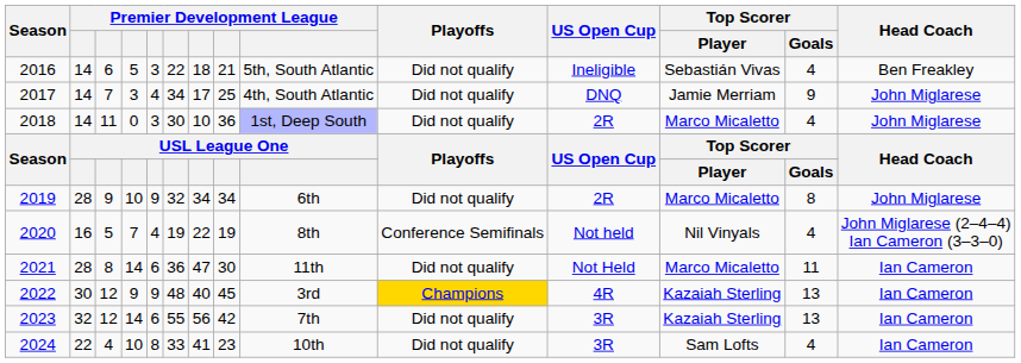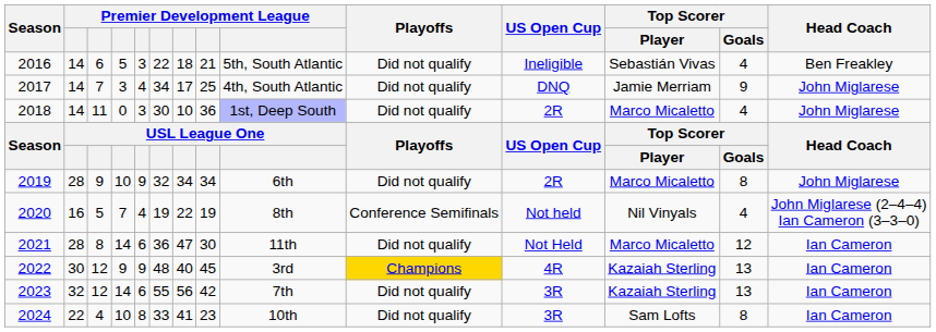2021 | Top Scorer / Goals: 11 -> 12
2024 | Top Scorer / Goals: 4 -> 8
